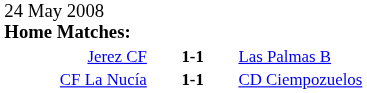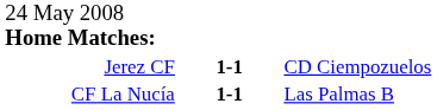Jerez CF | column 3: Las Palmas B -> CD Ciempozuelos
CF La Nucía | column 3: CD Ciempozuelos -> Las Palmas B
